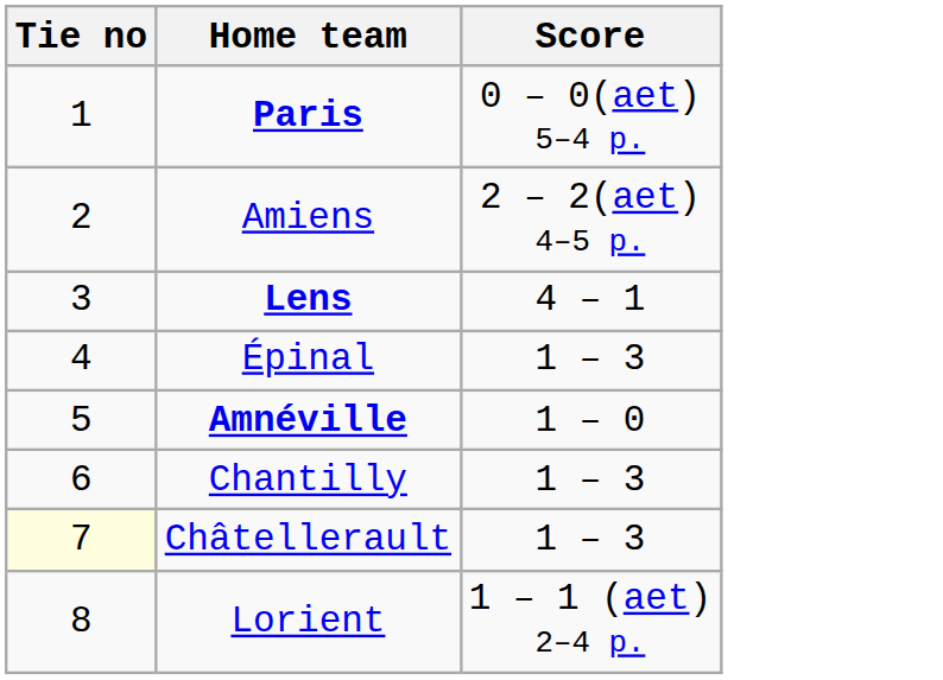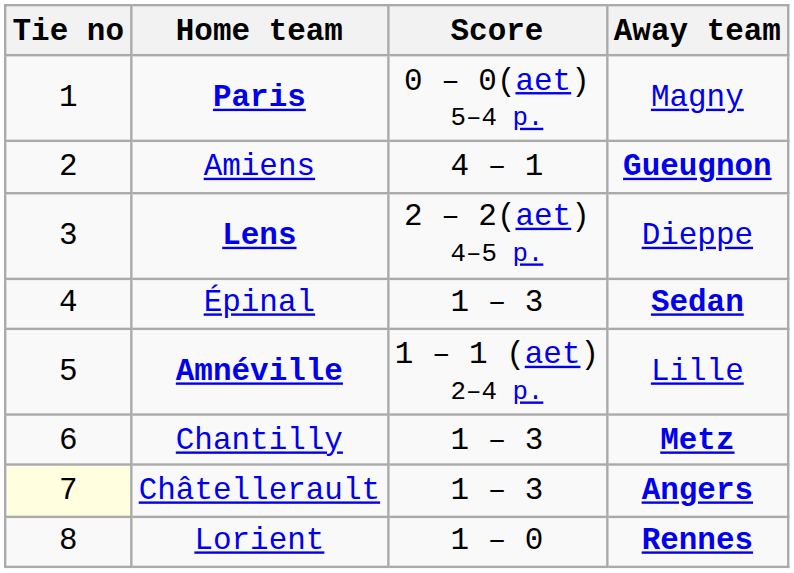+ column: Away team | Magny | Gueugnon | Dieppe | Sedan | Lille | Metz | Angers | Rennes
Amiens | Score: 2 – 2(aet) 4–5 p. -> 4 – 1
Lens | Score: 4 – 1 -> 2 – 2(aet) 4–5 p.
Amnéville | Score: 1 – 0 -> 1 – 1 (aet) 2–4 p.
Lorient | Score: 1 – 1 (aet) 2–4 p. -> 1 – 0
